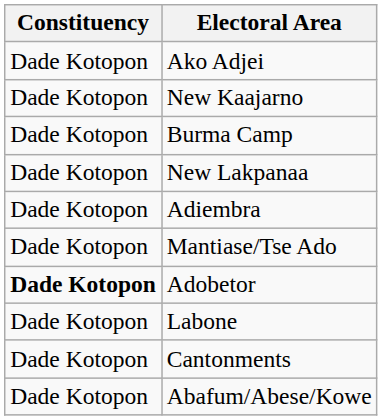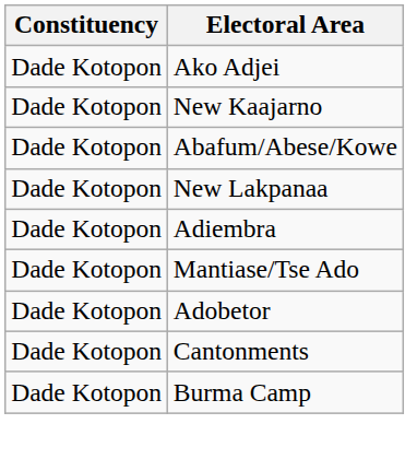rows swapped: Abafum/Abese/Kowe <-> Burma Camp
Adobetor | Constituency: bold -> normal
- row: Dade Kotopon | Labone
